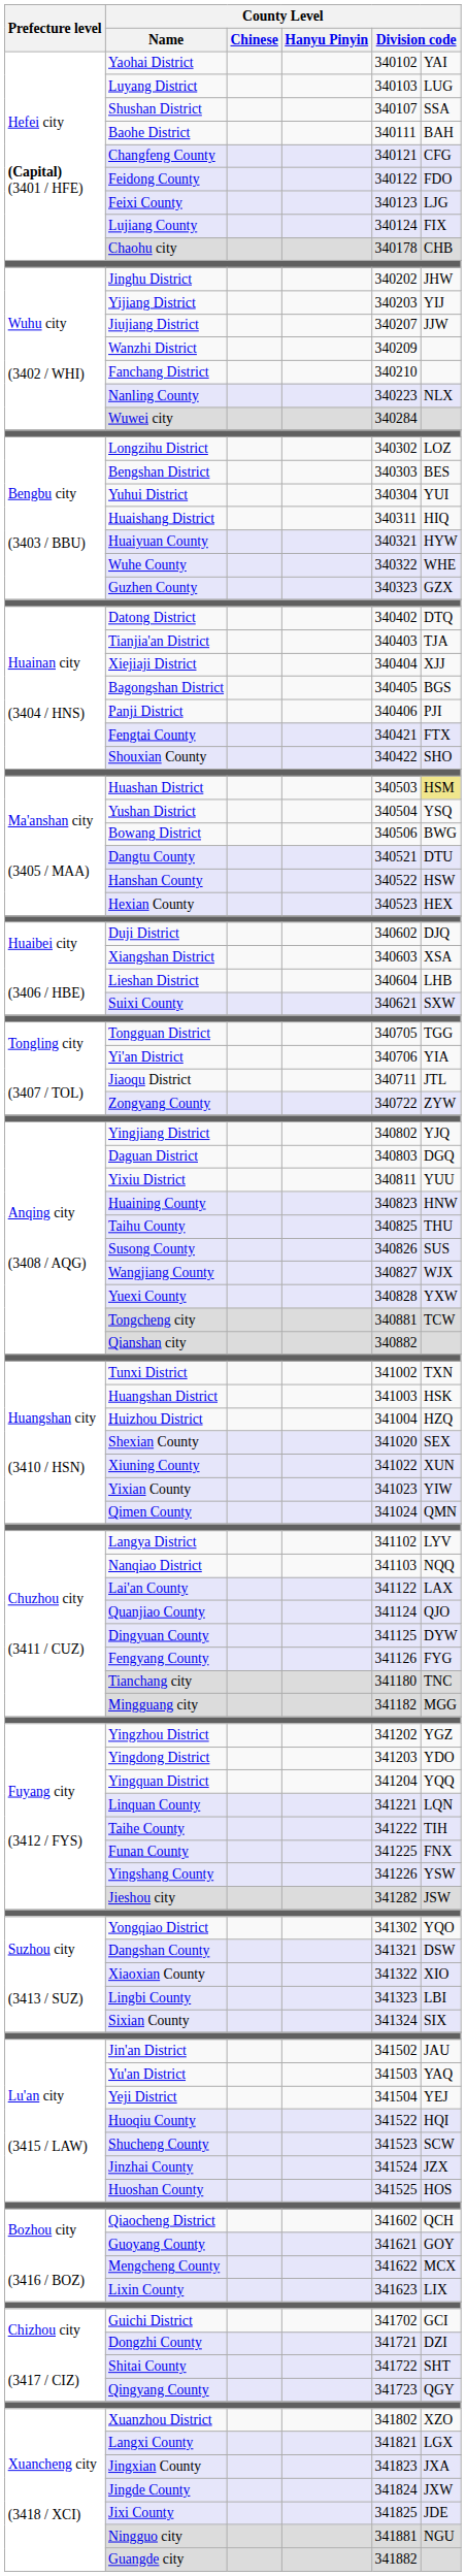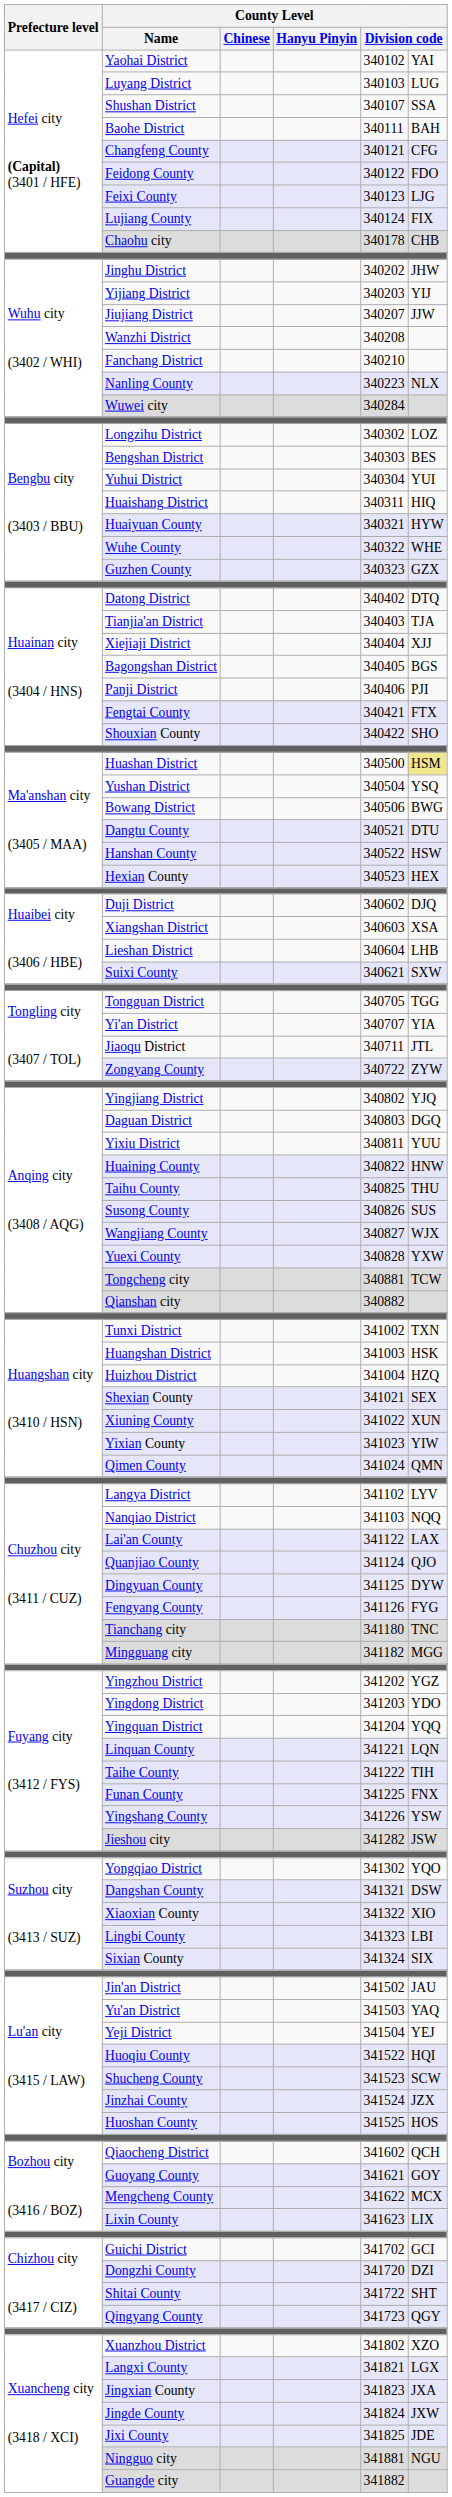Wanzhi District | column 5: 340209 -> 340208
Huashan District | column 5: 340503 -> 340500
Yi'an District | column 5: 340706 -> 340707
Huaining County | column 5: 340823 -> 340822
Shexian County | column 5: 341020 -> 341021
Dongzhi County | column 5: 341721 -> 341720
